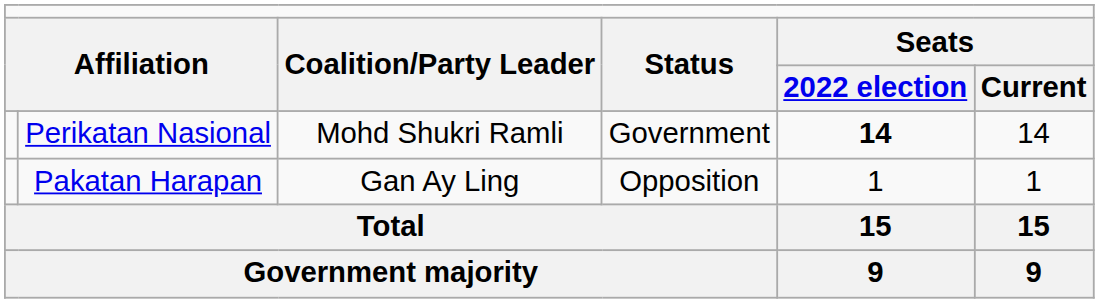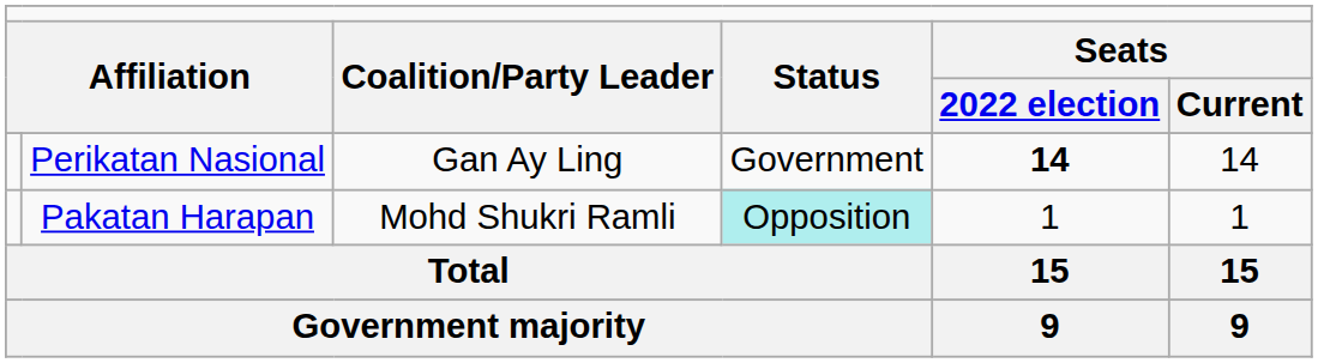Perikatan Nasional | column 3: Mohd Shukri Ramli -> Gan Ay Ling
Pakatan Harapan | column 3: Gan Ay Ling -> Mohd Shukri Ramli
Pakatan Harapan | column 4: no background -> paleturquoise background
